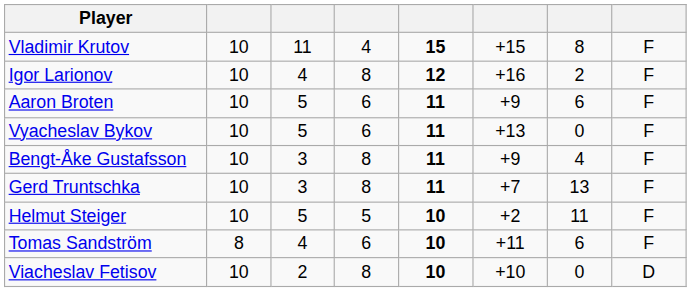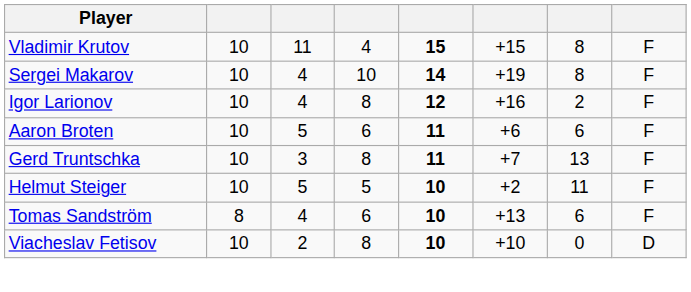+ row: Sergei Makarov | 10 | 4 | 10 | 14 | +19 | 8 | F
Aaron Broten | column 6: +9 -> +6
- row: Vyacheslav Bykov | 10 | 5 | 6 | 11 | +13 | 0 | F
- row: Bengt-Åke Gustafsson | 10 | 3 | 8 | 11 | +9 | 4 | F
Tomas Sandström | column 6: +11 -> +13
